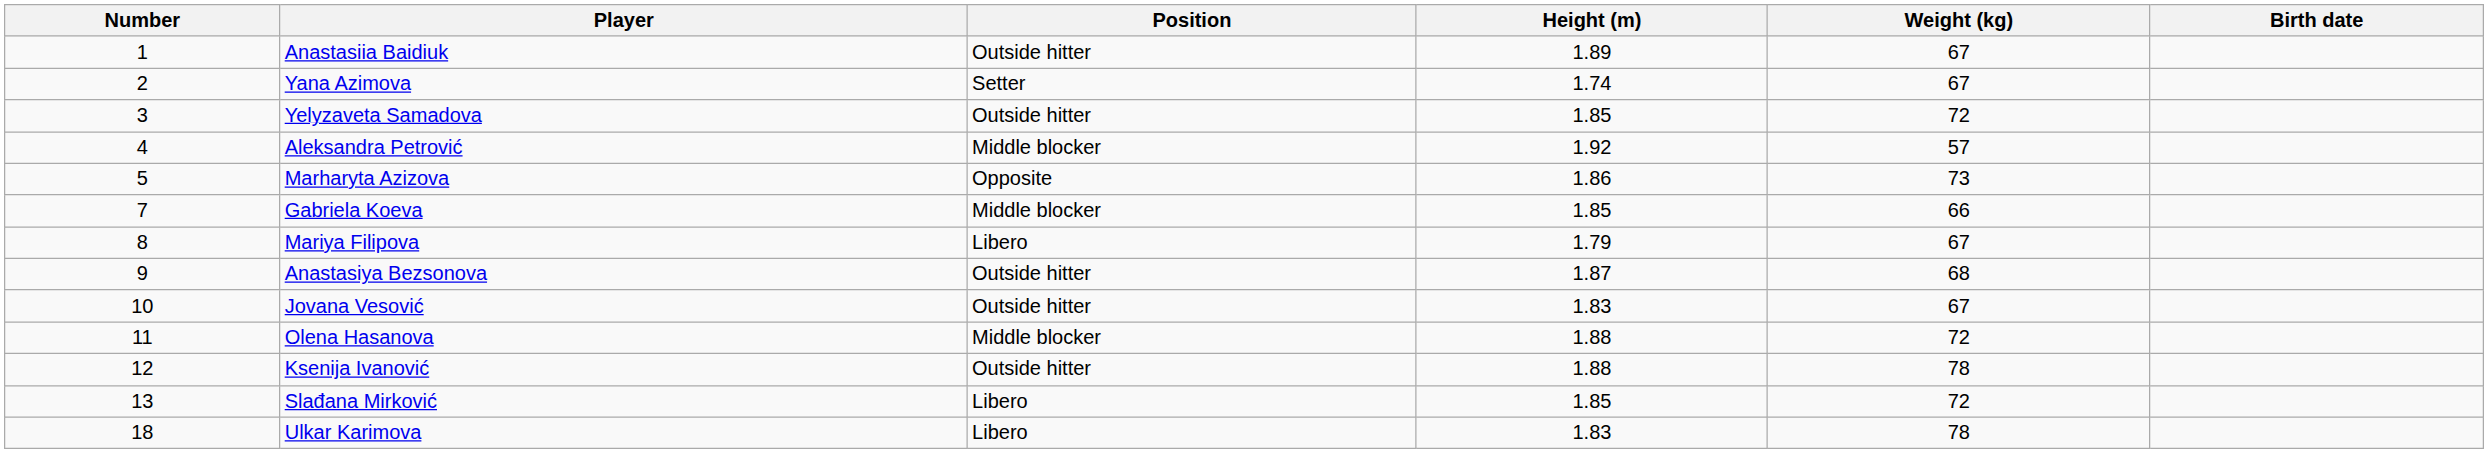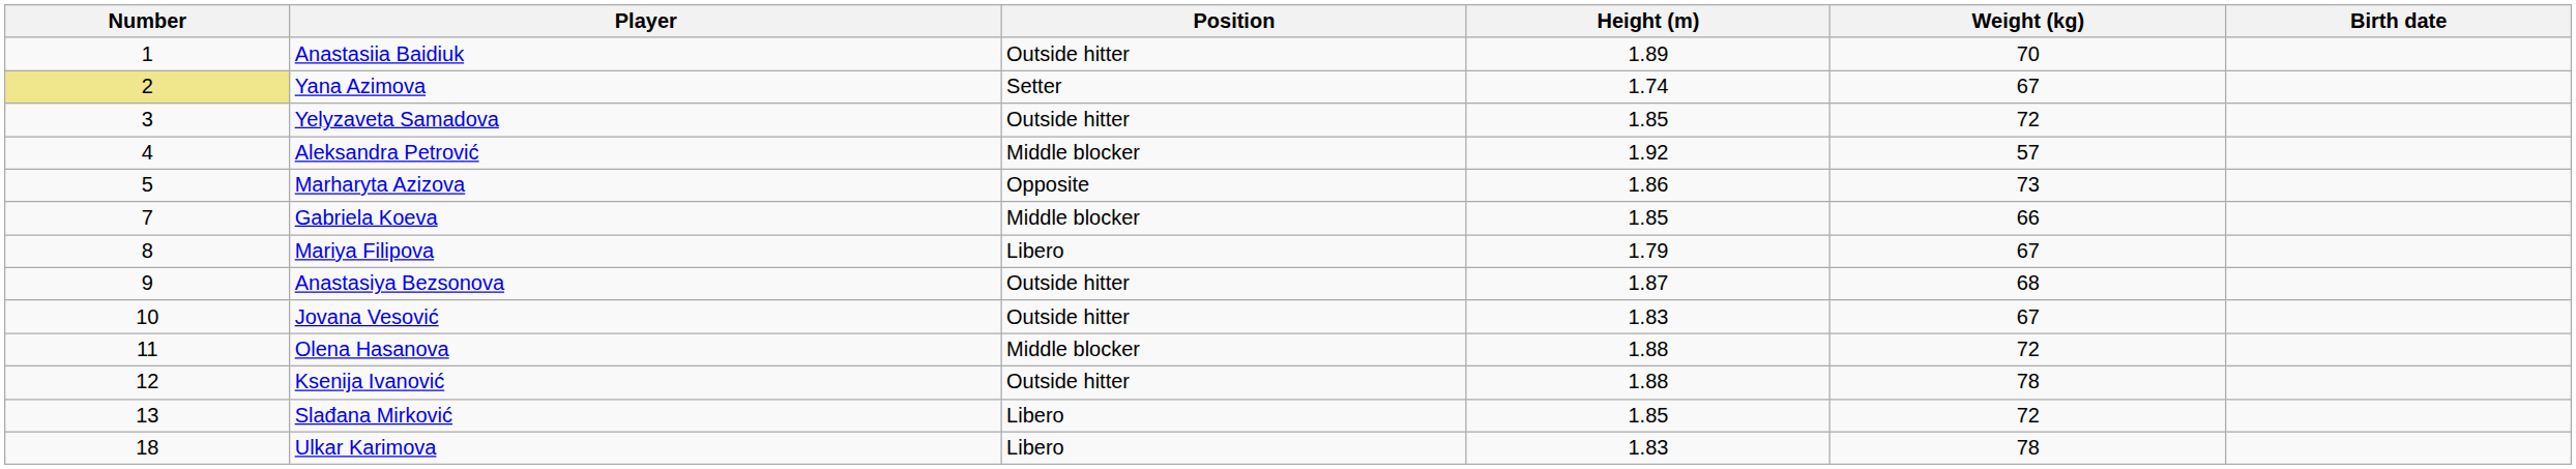Anastasiia Baidiuk | Weight (kg): 67 -> 70
Yana Azimova | Number: no background -> khaki background
